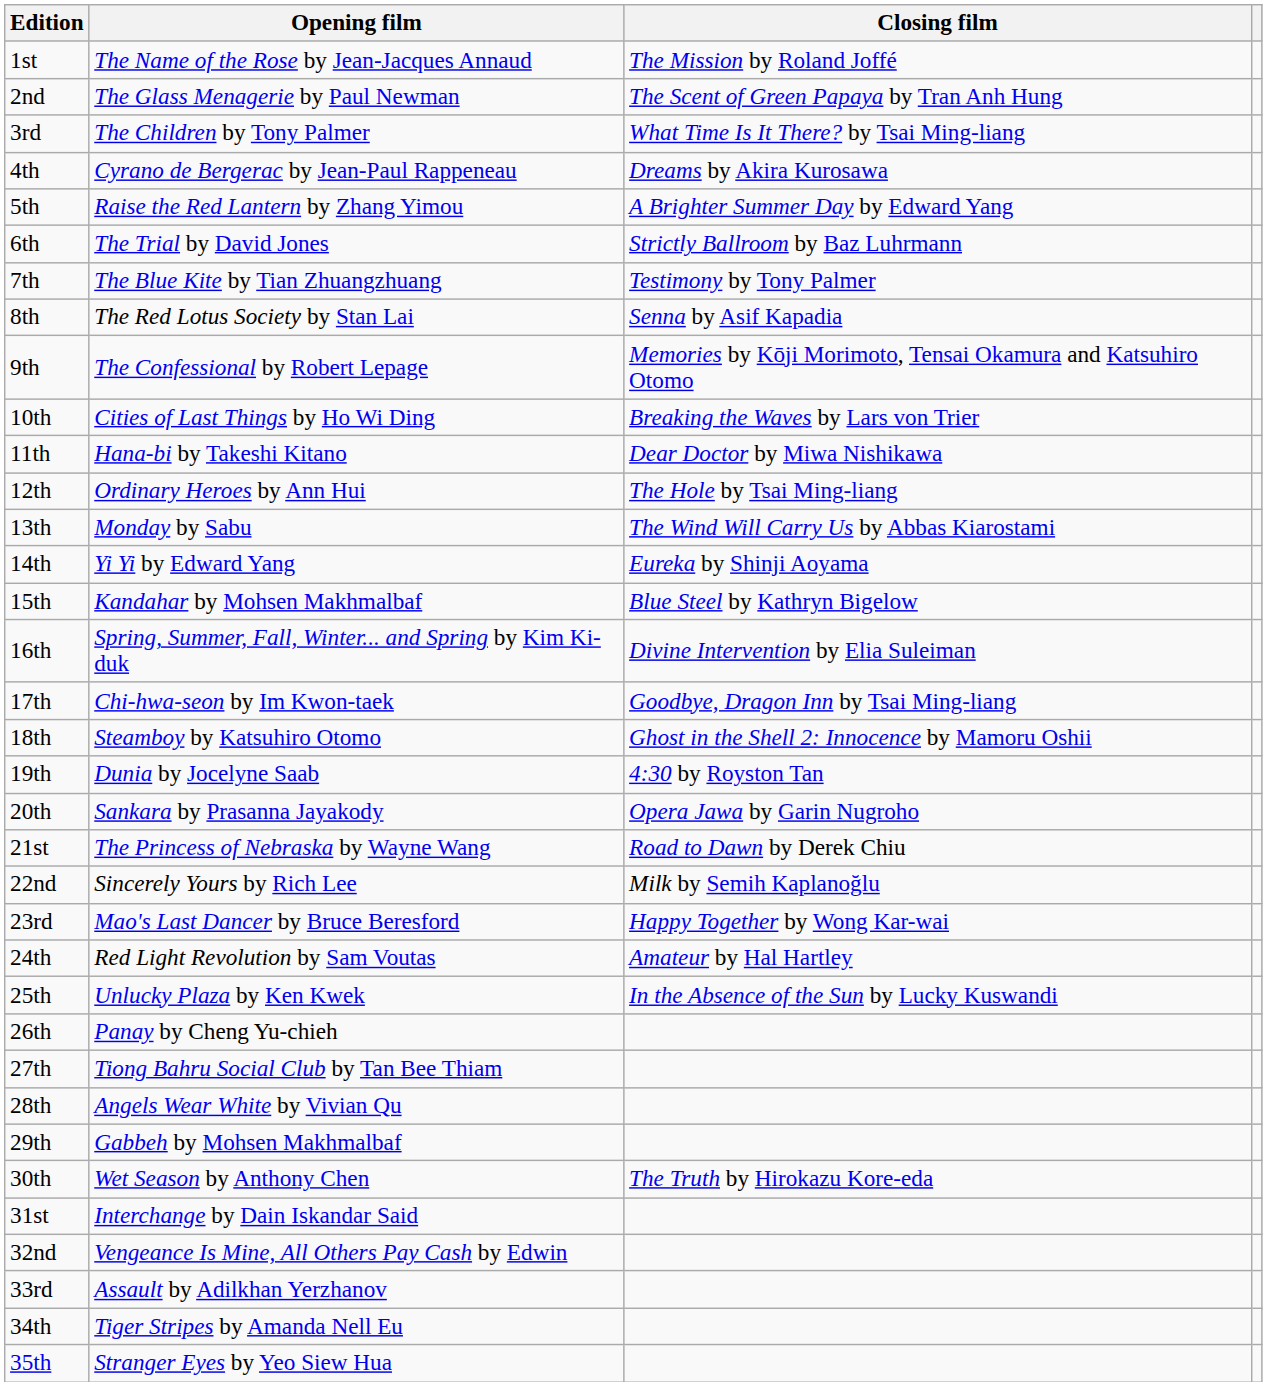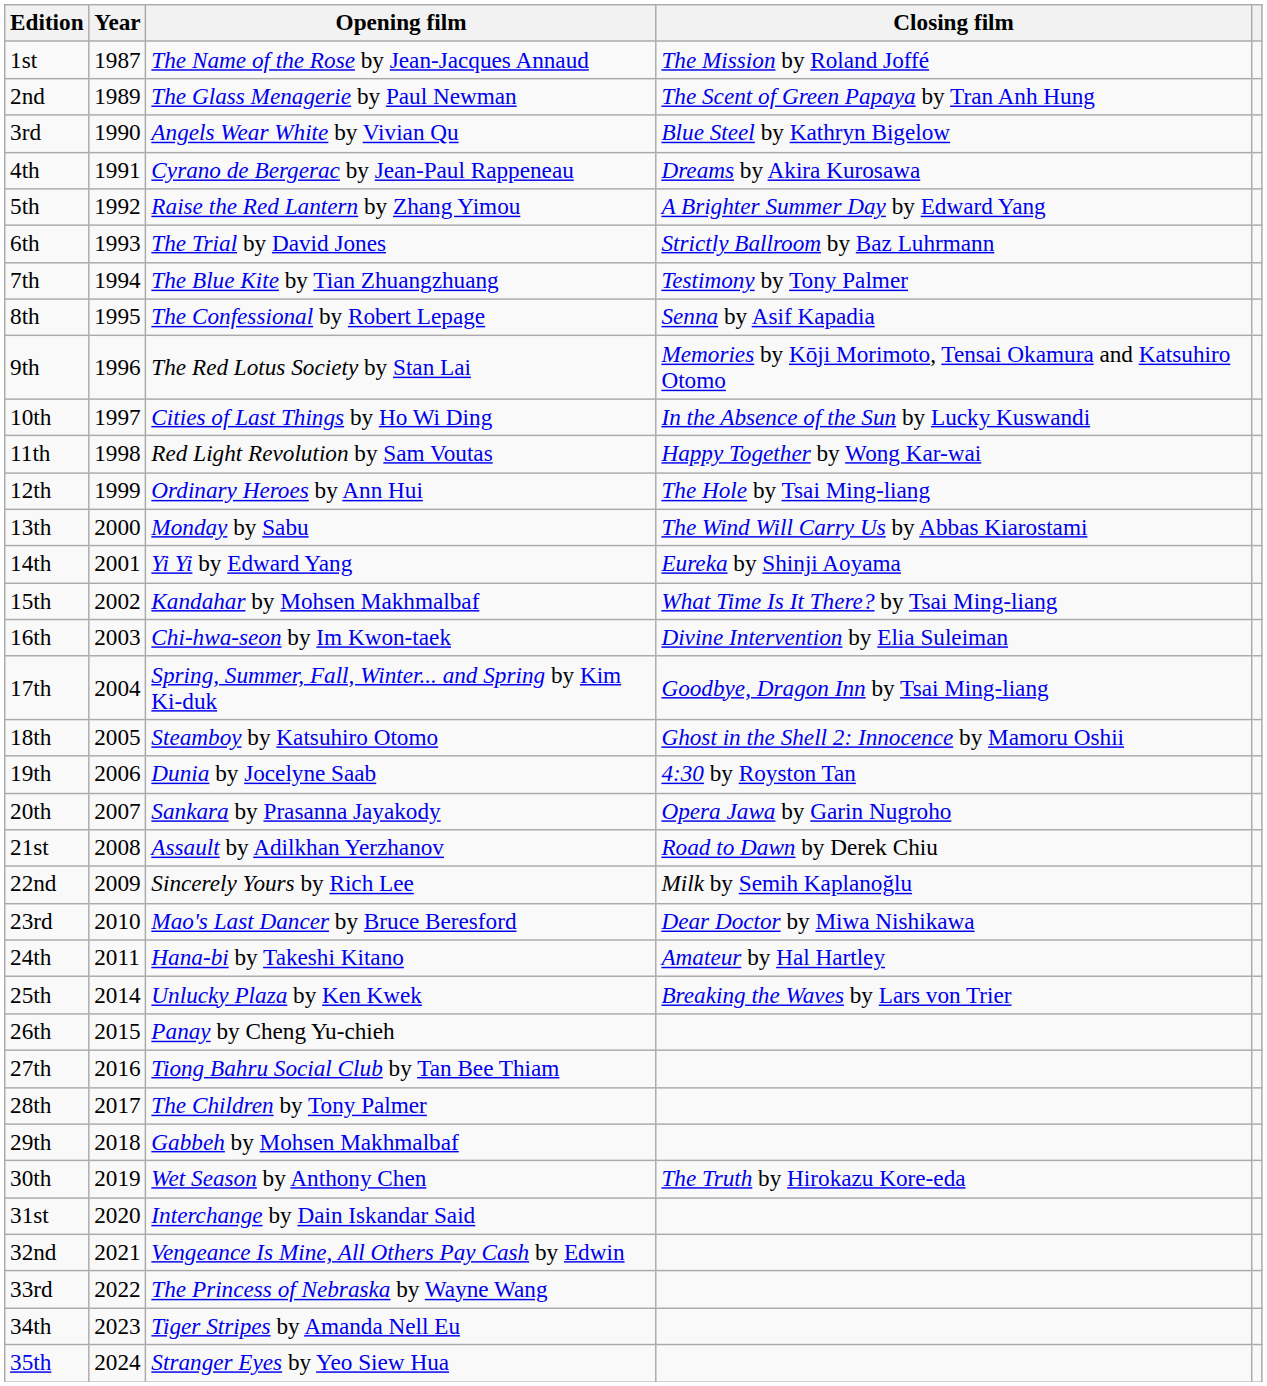+ column: Year | 1987 | 1989 | 1990 | 1991 | 1992 | 1993 | 1994 | 1995 | 1996 | 1997 | 1998 | 1999 | 2000 | 2001 | 2002 | 2003 | 2004 | 2005 | 2006 | 2007 | 2008 | 2009 | 2010 | 2011 | 2014 | 2015 | 2016 | 2017 | 2018 | 2019 | 2020 | 2021 | 2022 | 2023 | 2024
3rd | Opening film: The Children by Tony Palmer -> Angels Wear White by Vivian Qu
3rd | Closing film: What Time Is It There? by Tsai Ming-liang -> Blue Steel by Kathryn Bigelow
8th | Opening film: The Red Lotus Society by Stan Lai -> The Confessional by Robert Lepage
9th | Opening film: The Confessional by Robert Lepage -> The Red Lotus Society by Stan Lai
10th | Closing film: Breaking the Waves by Lars von Trier -> In the Absence of the Sun by Lucky Kuswandi
11th | Opening film: Hana-bi by Takeshi Kitano -> Red Light Revolution by Sam Voutas
11th | Closing film: Dear Doctor by Miwa Nishikawa -> Happy Together by Wong Kar-wai
15th | Closing film: Blue Steel by Kathryn Bigelow -> What Time Is It There? by Tsai Ming-liang
16th | Opening film: Spring, Summer, Fall, Winter... and Spring by Kim Ki-duk -> Chi-hwa-seon by Im Kwon-taek
17th | Opening film: Chi-hwa-seon by Im Kwon-taek -> Spring, Summer, Fall, Winter... and Spring by Kim Ki-duk
21st | Opening film: The Princess of Nebraska by Wayne Wang -> Assault by Adilkhan Yerzhanov
23rd | Closing film: Happy Together by Wong Kar-wai -> Dear Doctor by Miwa Nishikawa
24th | Opening film: Red Light Revolution by Sam Voutas -> Hana-bi by Takeshi Kitano
25th | Closing film: In the Absence of the Sun by Lucky Kuswandi -> Breaking the Waves by Lars von Trier
28th | Opening film: Angels Wear White by Vivian Qu -> The Children by Tony Palmer
33rd | Opening film: Assault by Adilkhan Yerzhanov -> The Princess of Nebraska by Wayne Wang
